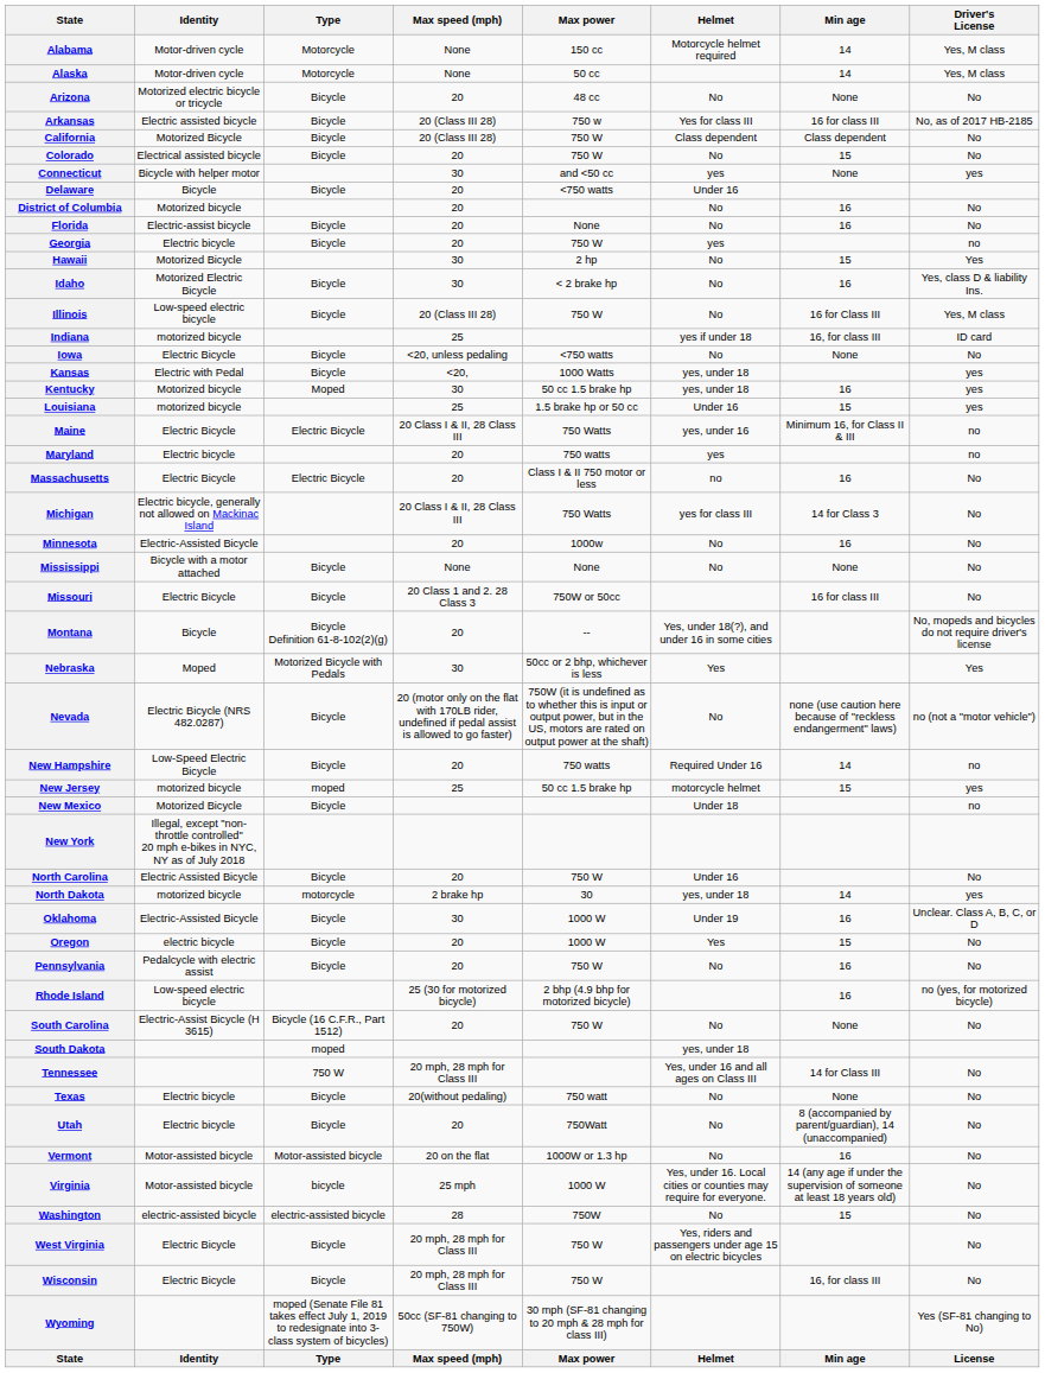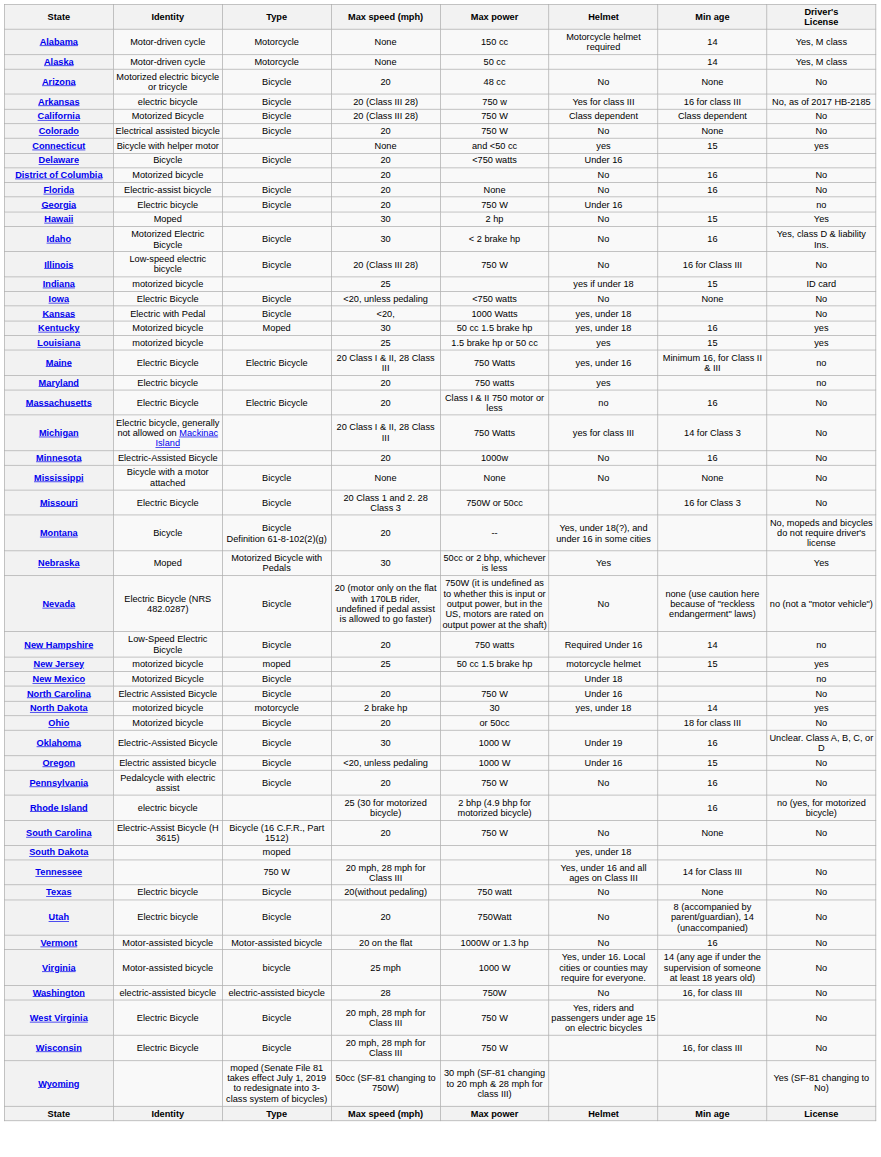Arkansas | Identity: Electric assisted bicycle -> electric bicycle
Colorado | Min age: 15 -> None
Connecticut | Max speed (mph): 30 -> None
Connecticut | Min age: None -> 15
Georgia | Helmet: yes -> Under 16
Hawaii | Identity: Motorized Bicycle -> Moped
Illinois | Driver's License: Yes, M class -> No
Indiana | Min age: 16, for class III -> 15
Kansas | Driver's License: yes -> No
Louisiana | Helmet: Under 16 -> yes
Missouri | Min age: 16 for class III -> 16 for Class 3
- row: New York | Illegal, except "non-throttle controlled" 20 mph e-bikes in NYC, NY as of July 2018
+ row: Ohio | Motorized bicycle | Bicycle | 20 | or 50cc | 18 for class III | No
Oregon | Identity: electric bicycle -> Electric assisted bicycle
Oregon | Max speed (mph): 20 -> <20, unless pedaling
Oregon | Helmet: Yes -> Under 16
Rhode Island | Identity: Low-speed electric bicycle -> electric bicycle
Washington | Min age: 15 -> 16, for class III
